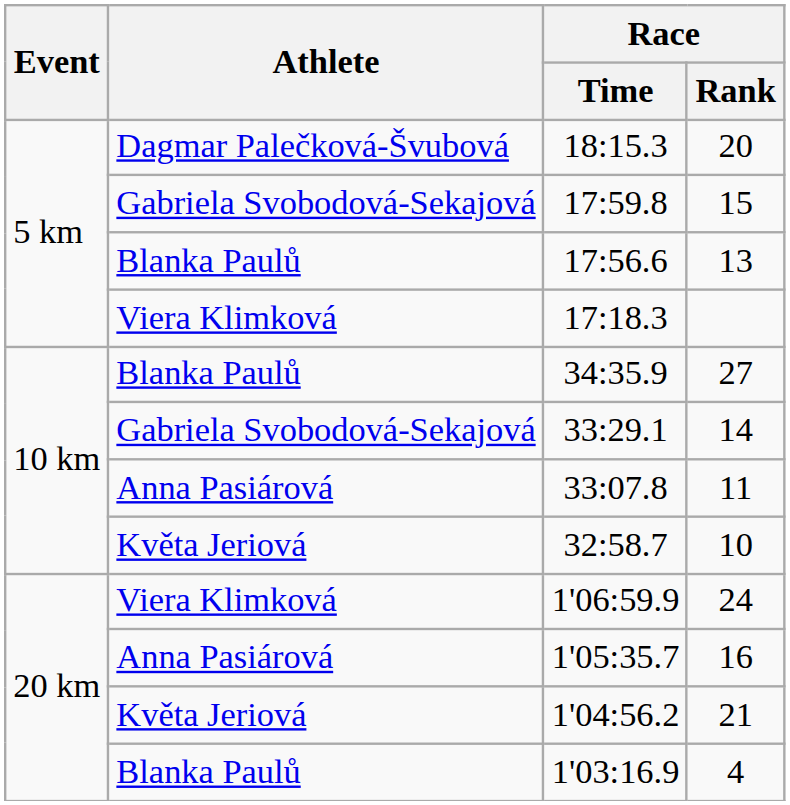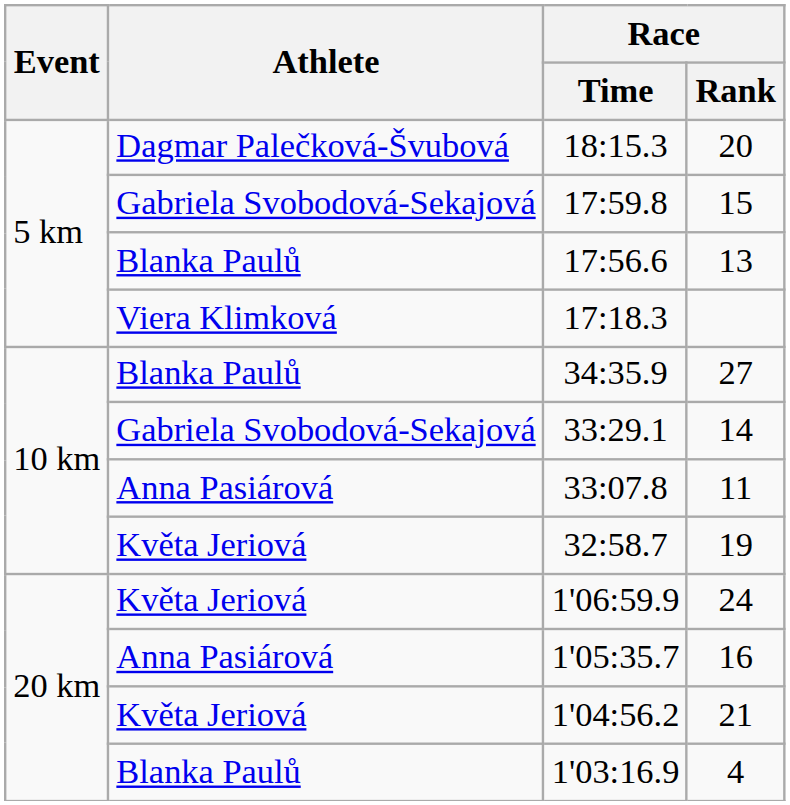32:58.7 | Race / Rank: 10 -> 19
1'06:59.9 | Athlete: Viera Klimková -> Květa Jeriová
